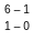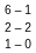+ row: 2 – 2
